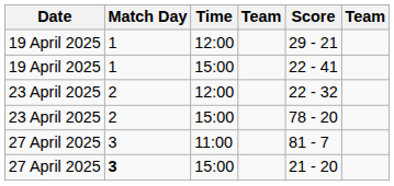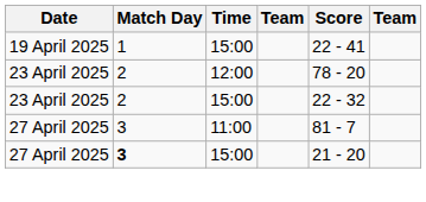- row: 19 April 2025 | 1 | 12:00 | 29 - 21
23 April 2025 / 12:00 | Score: 22 - 32 -> 78 - 20
23 April 2025 / 15:00 | Score: 78 - 20 -> 22 - 32
